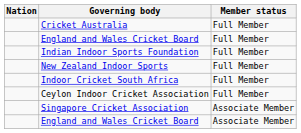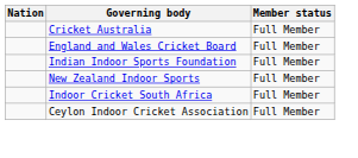- row: Singapore Cricket Association | Associate Member
- row: England and Wales Cricket Board | Associate Member
